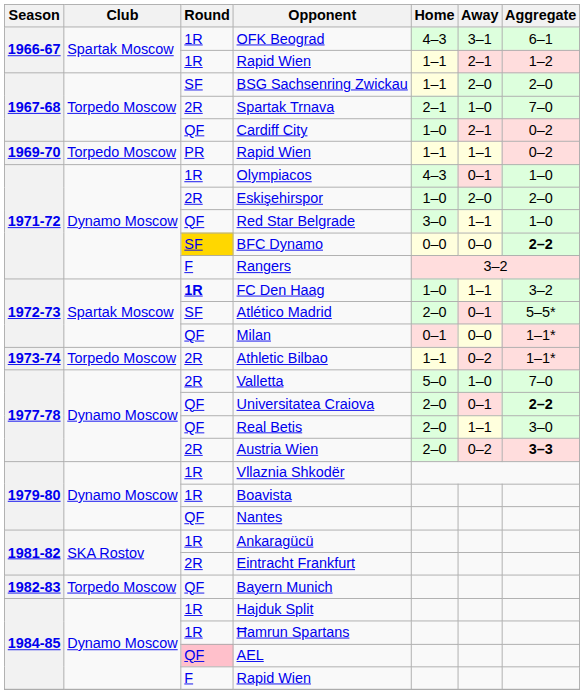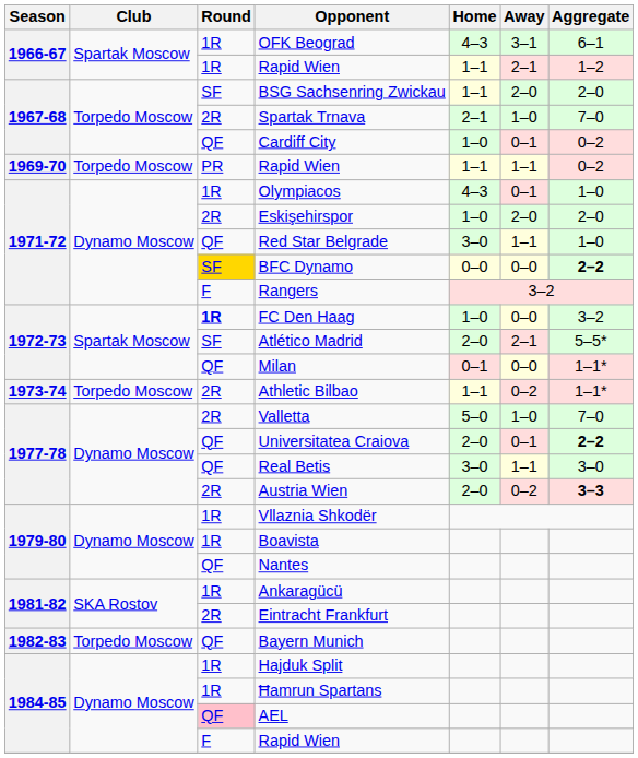Cardiff City | Away: 2–1 -> 0–1
FC Den Haag | Away: 1–1 -> 0–0
Atlético Madrid | Away: 0–1 -> 2–1
Real Betis | Home: 2–0 -> 3–0
